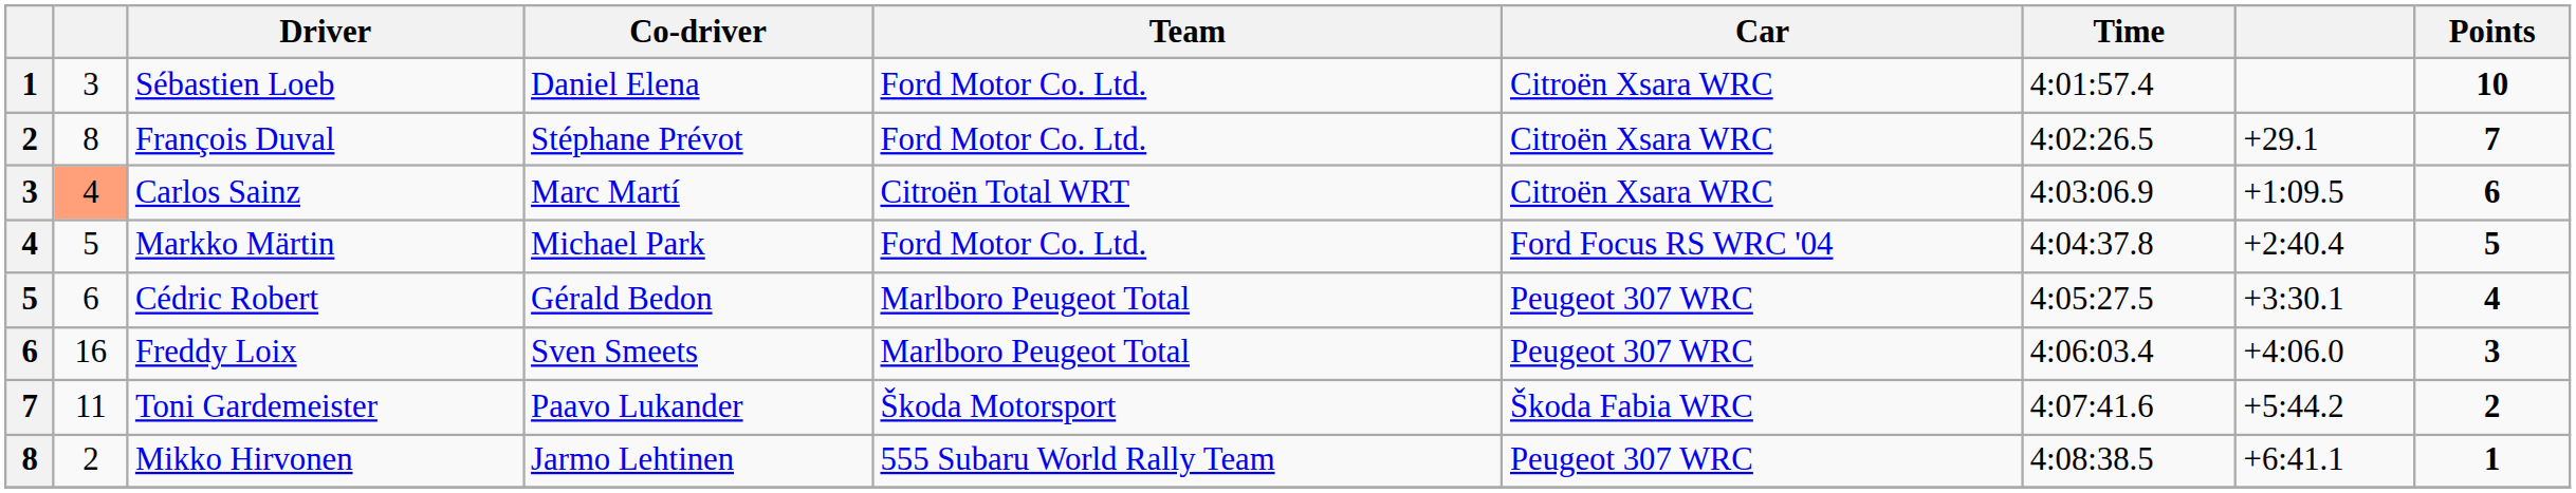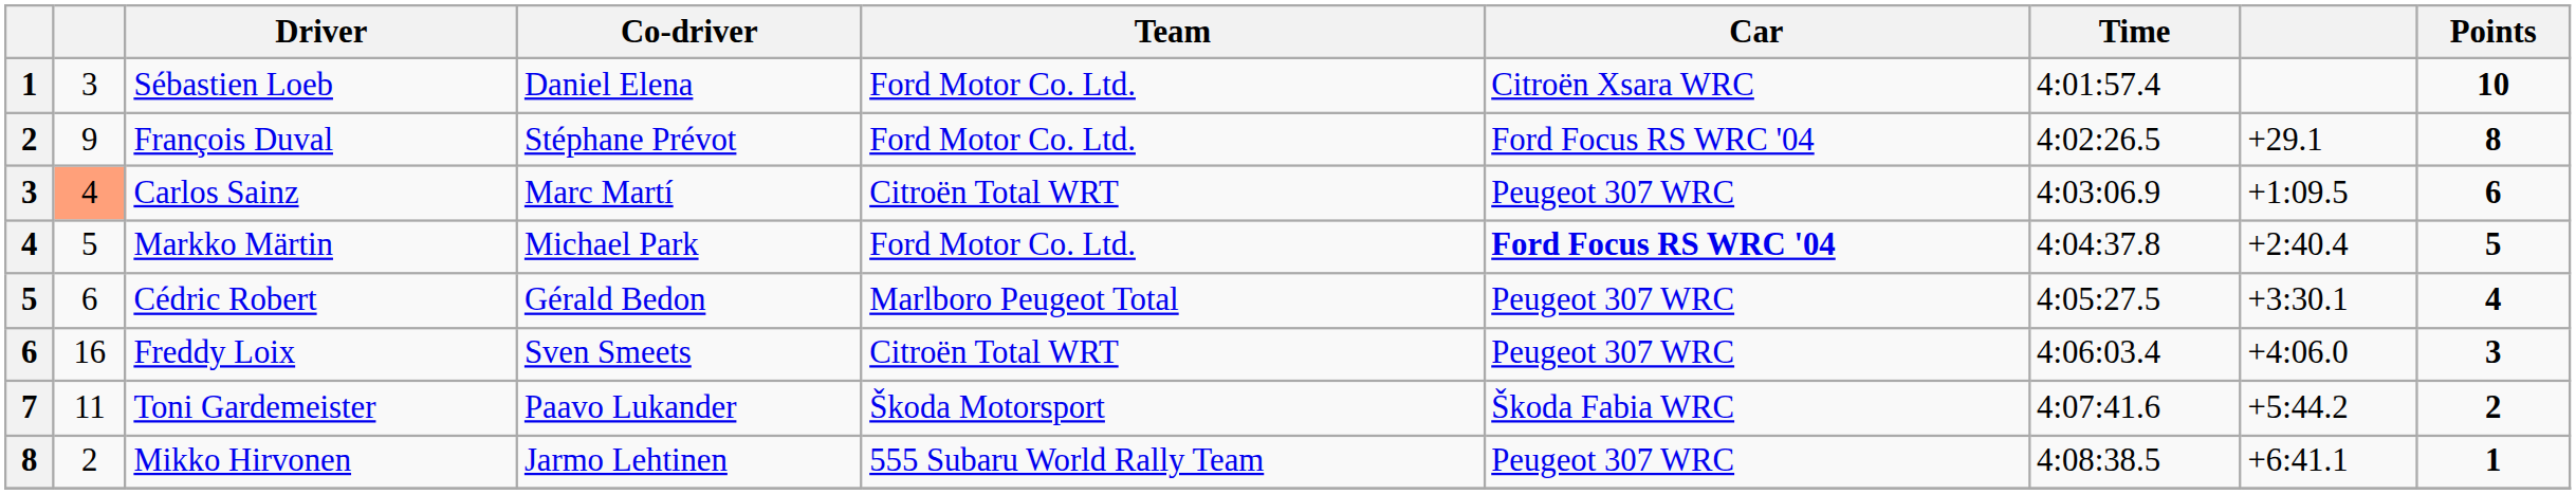François Duval | column 2: 8 -> 9
François Duval | Car: Citroën Xsara WRC -> Ford Focus RS WRC '04
François Duval | Points: 7 -> 8
Carlos Sainz | Car: Citroën Xsara WRC -> Peugeot 307 WRC
Markko Märtin | Car: normal -> bold
Freddy Loix | Team: Marlboro Peugeot Total -> Citroën Total WRT
